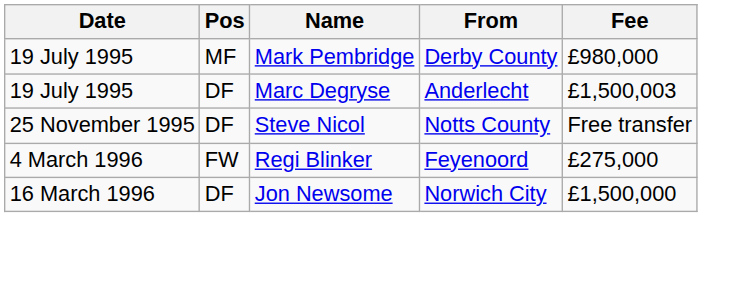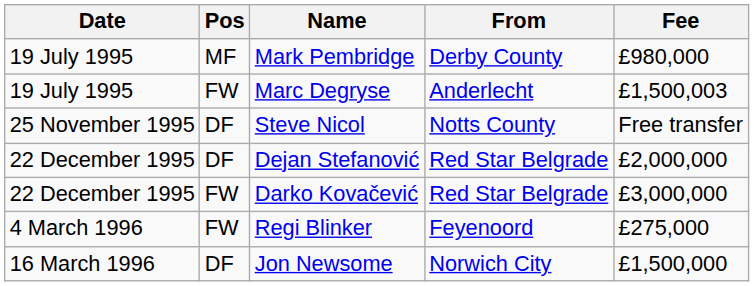Marc Degryse | Pos: DF -> FW
+ row: 22 December 1995 | DF | Dejan Stefanović | Red Star Belgrade | £2,000,000
+ row: 22 December 1995 | FW | Darko Kovačević | Red Star Belgrade | £3,000,000
